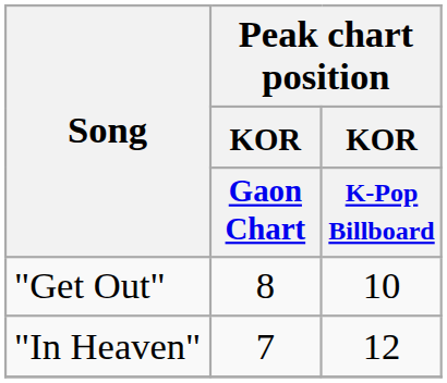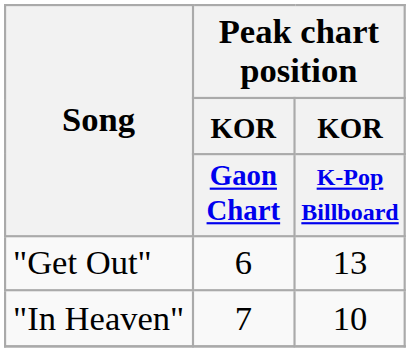"Get Out" | Peak chart position / KOR / Gaon Chart: 8 -> 6
"Get Out" | Peak chart position / KOR / K-Pop Billboard: 10 -> 13
"In Heaven" | Peak chart position / KOR / K-Pop Billboard: 12 -> 10
